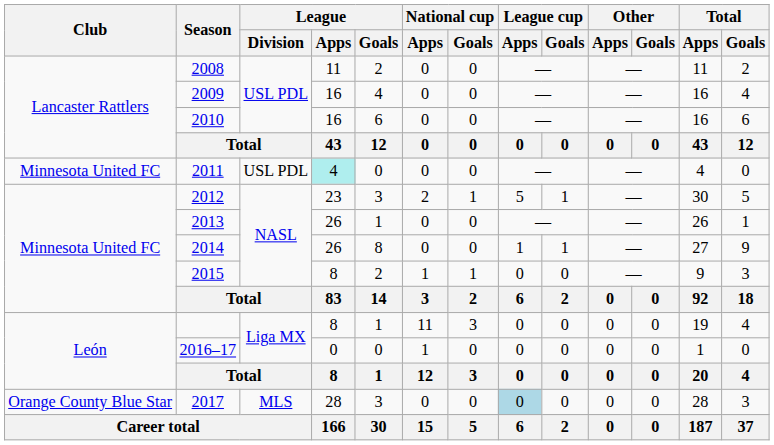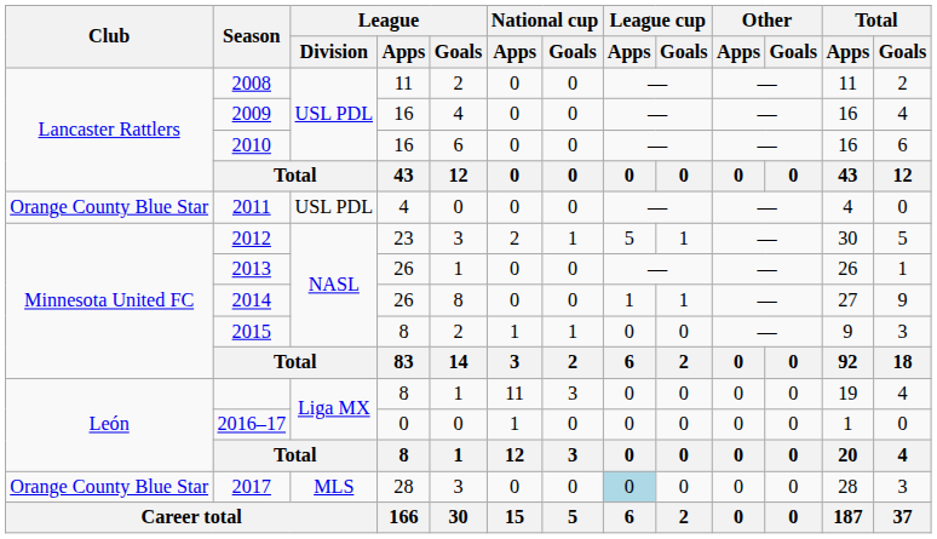2011 | Club: Minnesota United FC -> Orange County Blue Star
2011 | League / Apps: paleturquoise background -> no background
